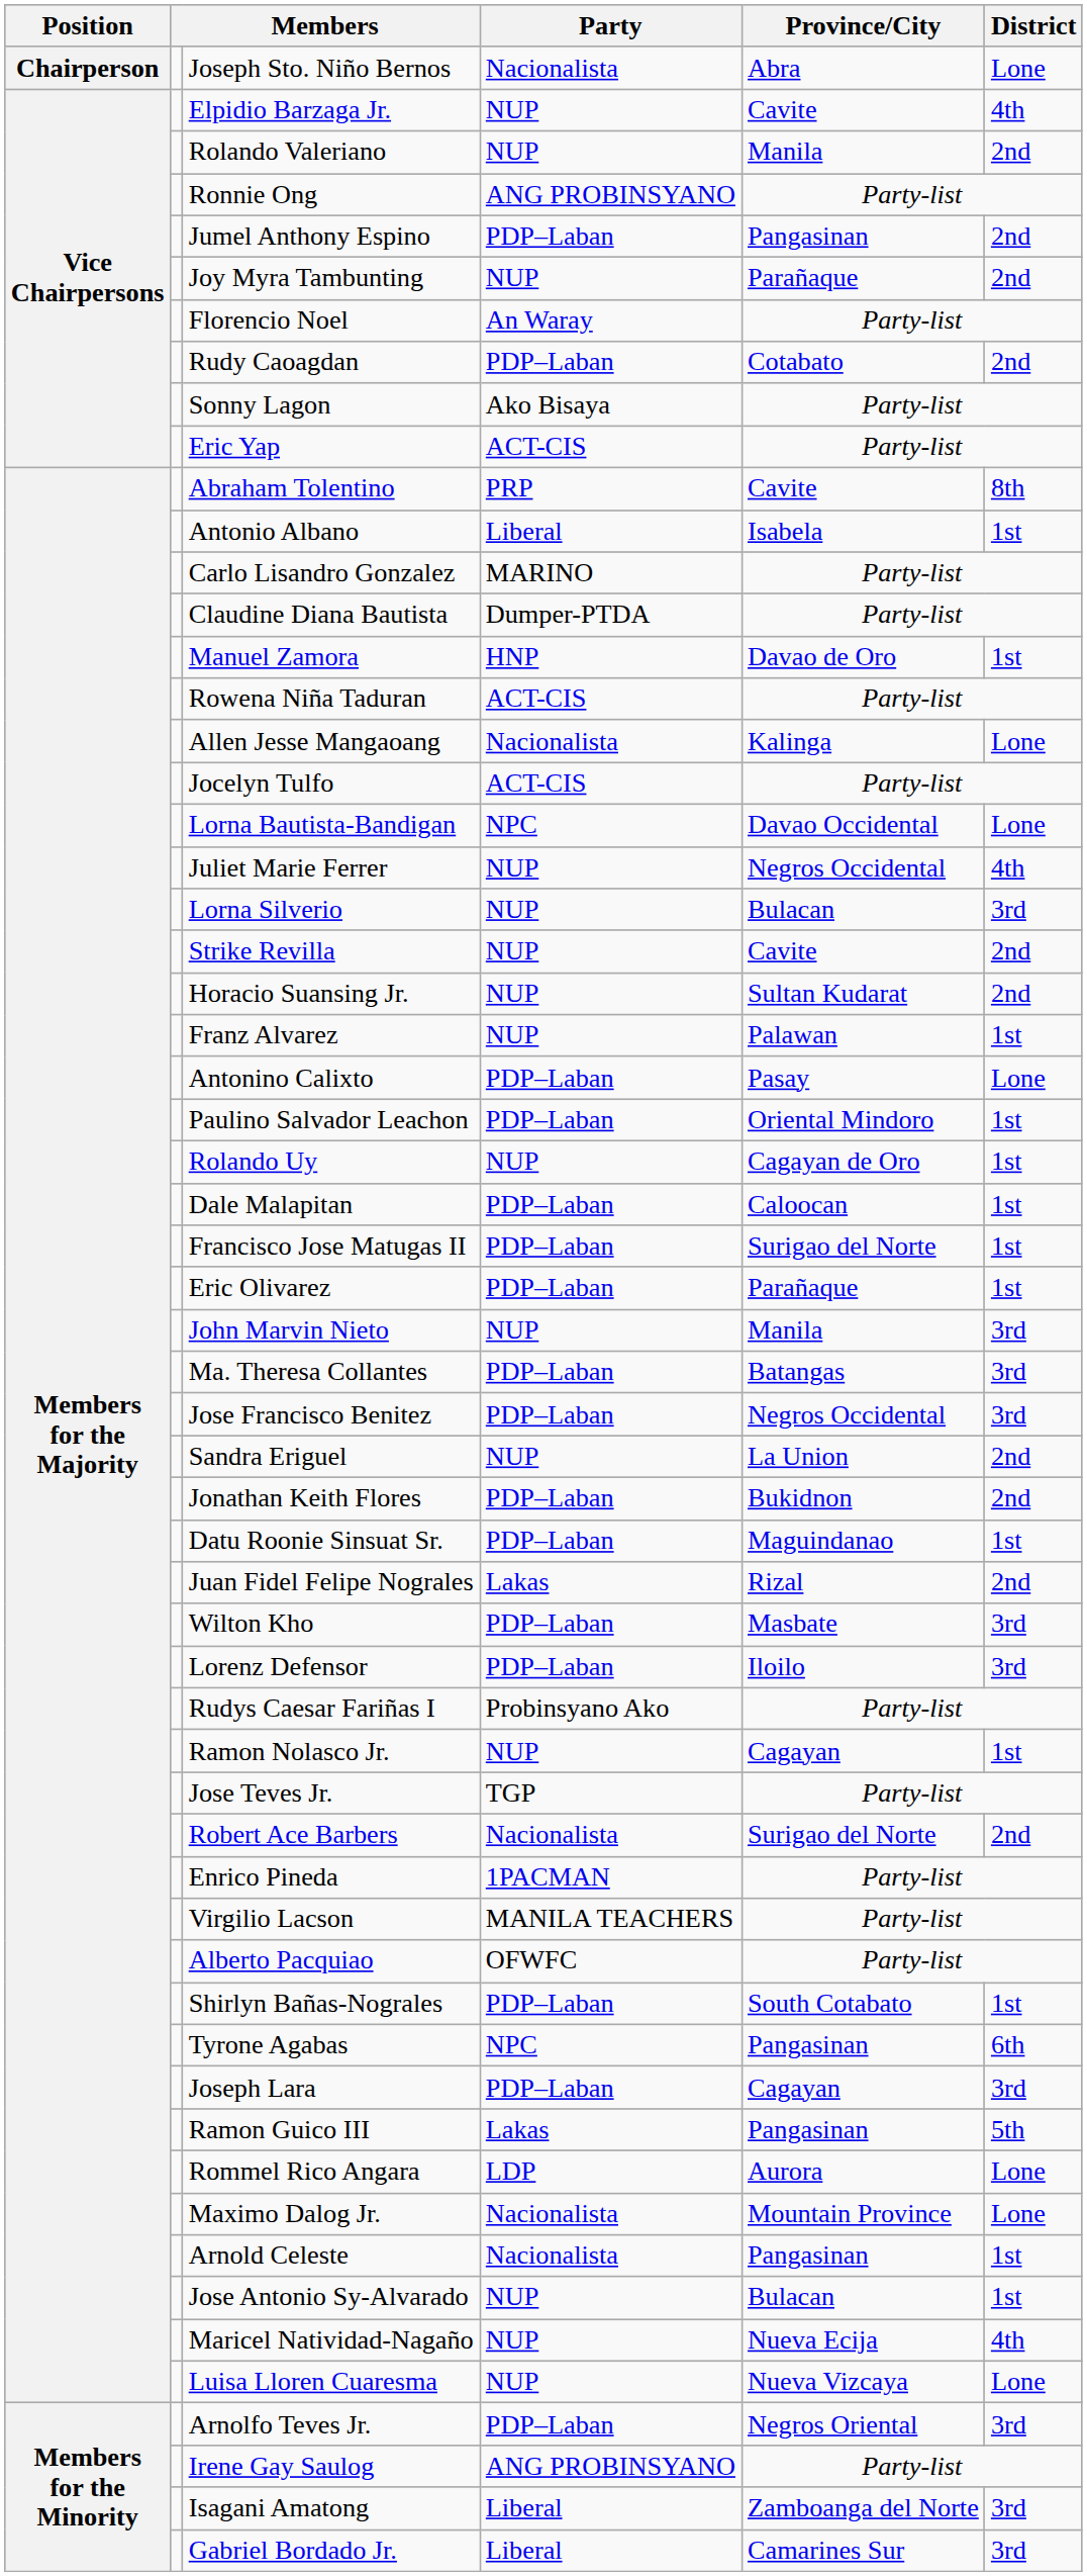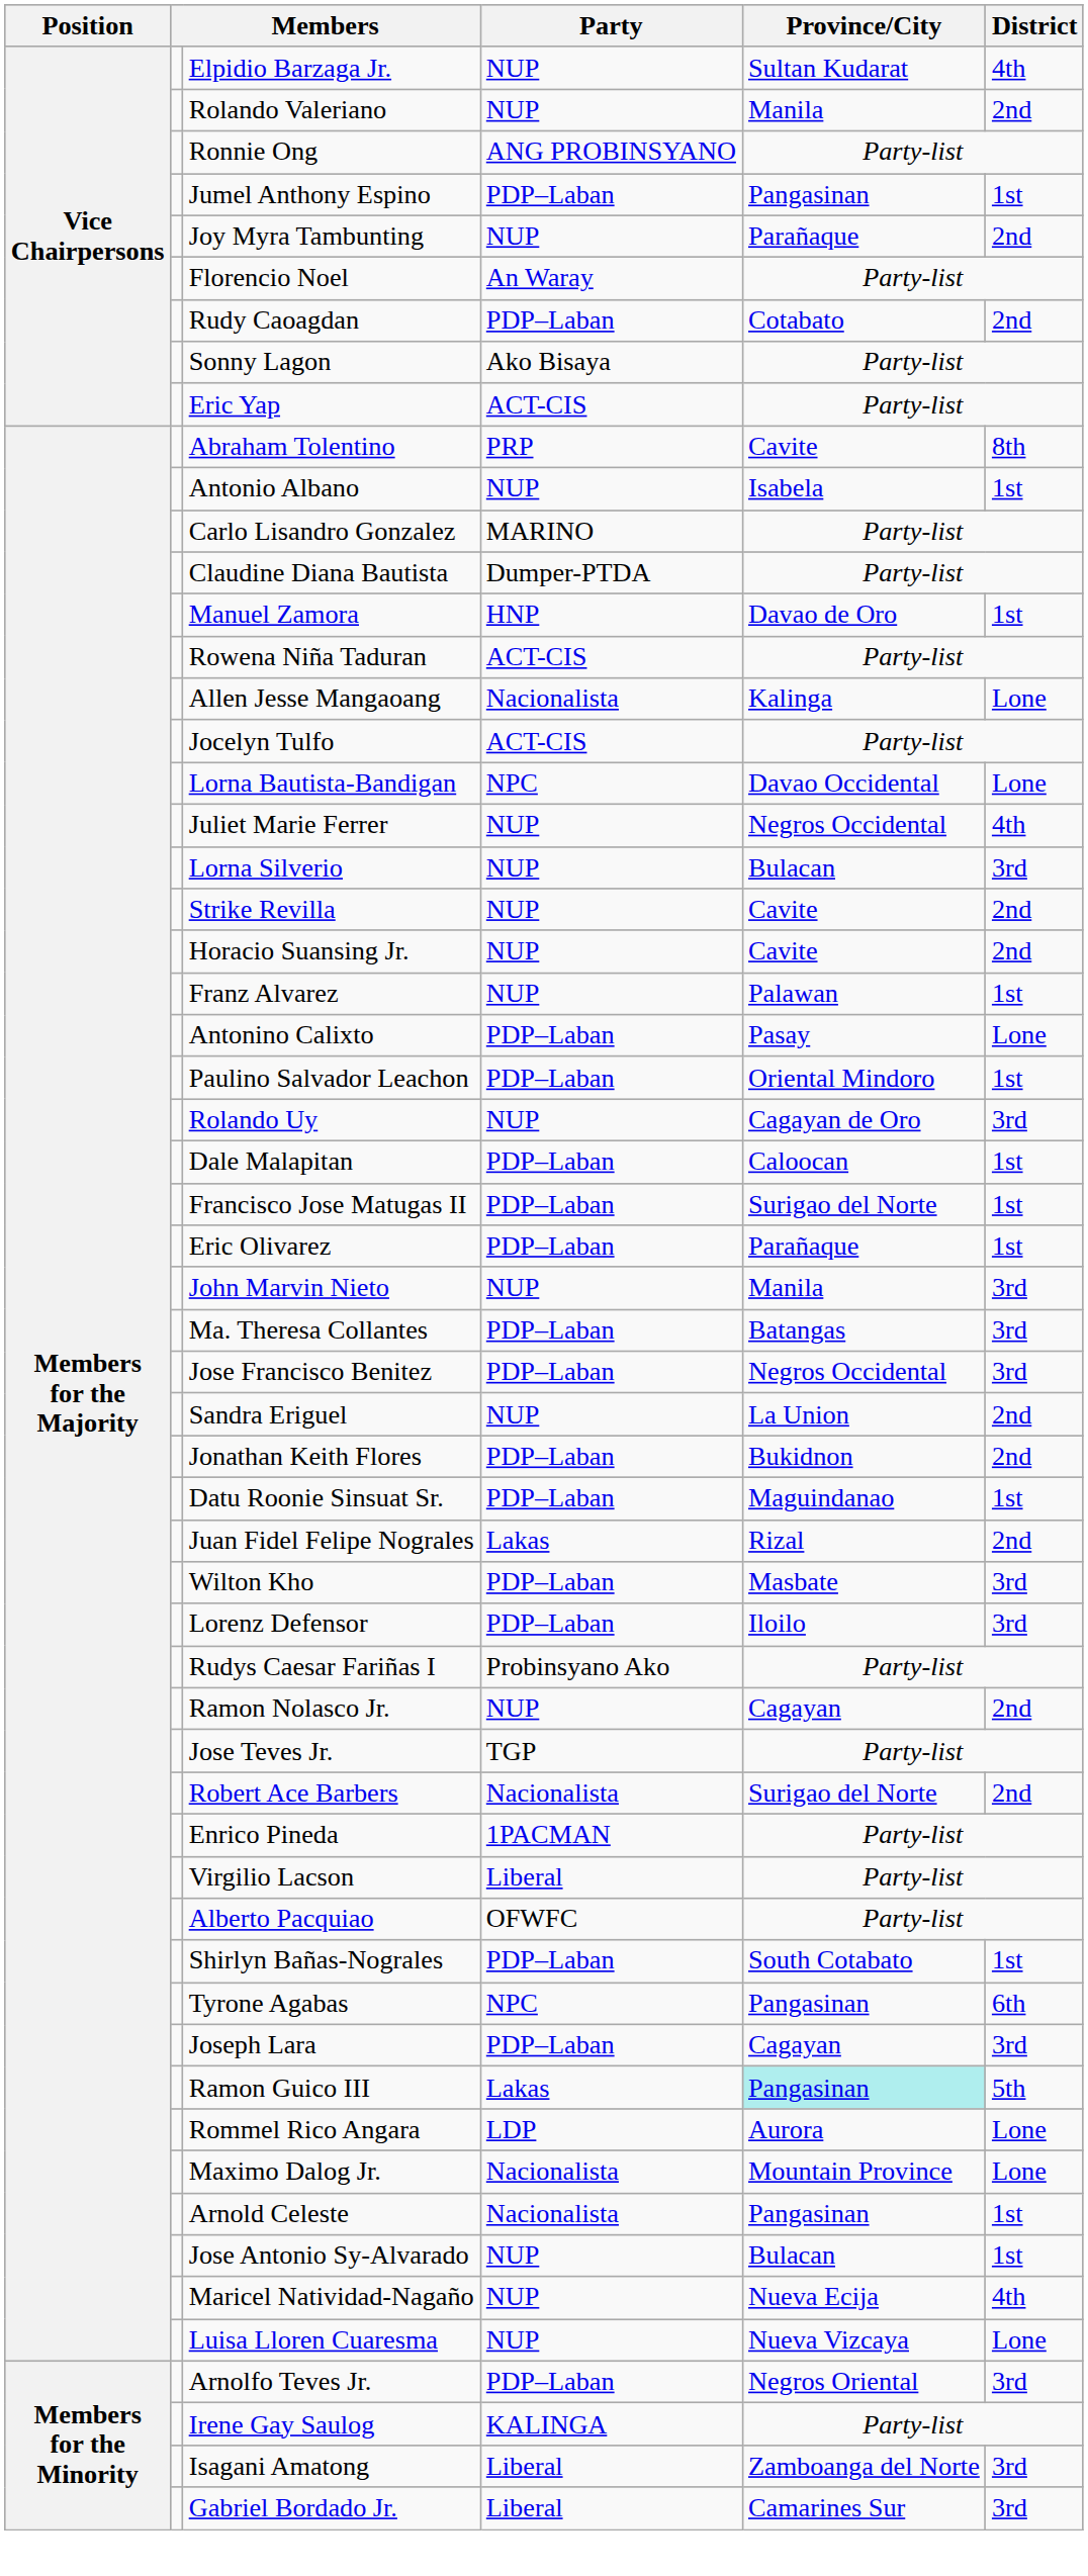- row: Chairperson | Joseph Sto. Niño Bernos | Nacionalista | Abra | Lone
Elpidio Barzaga Jr. | Province/City: Cavite -> Sultan Kudarat
Jumel Anthony Espino | District: 2nd -> 1st
Antonio Albano | Party: Liberal -> NUP
Horacio Suansing Jr. | Province/City: Sultan Kudarat -> Cavite
Rolando Uy | District: 1st -> 3rd
Ramon Nolasco Jr. | District: 1st -> 2nd
Virgilio Lacson | Party: MANILA TEACHERS -> Liberal
Ramon Guico III | Province/City: no background -> paleturquoise background
Irene Gay Saulog | Party: ANG PROBINSYANO -> KALINGA
